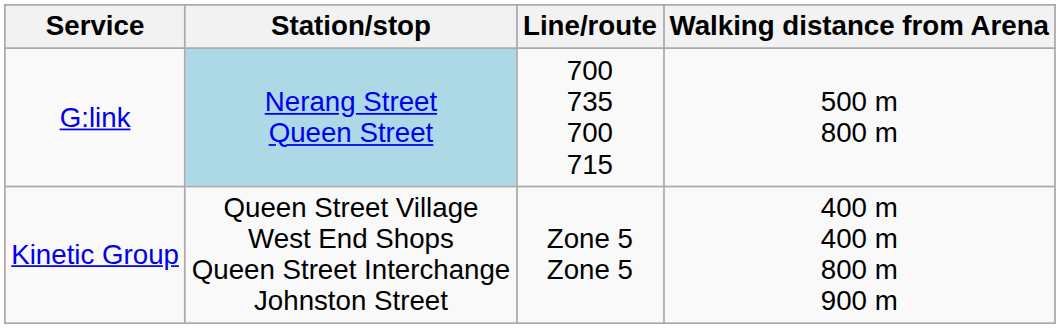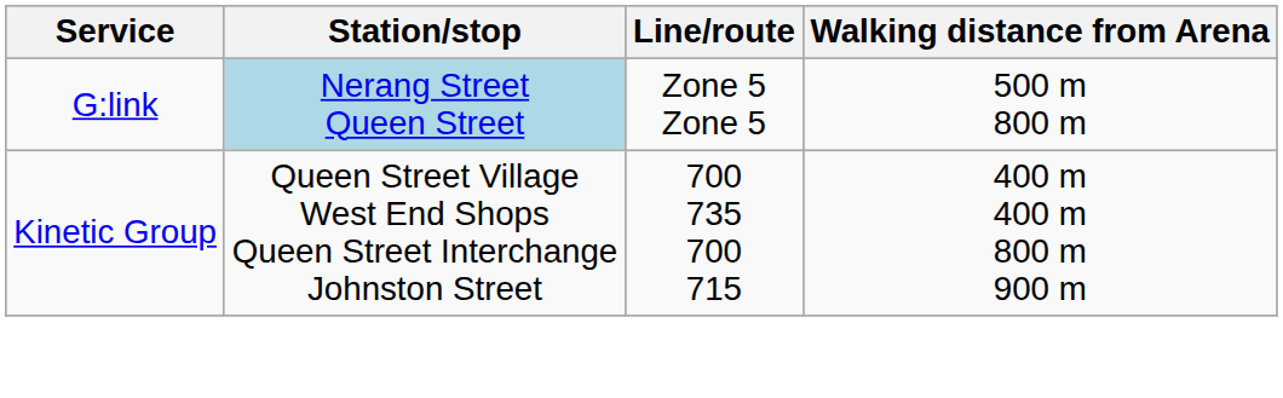G:link | Line/route: 700 735 700 715 -> Zone 5 Zone 5
Kinetic Group | Line/route: Zone 5 Zone 5 -> 700 735 700 715
